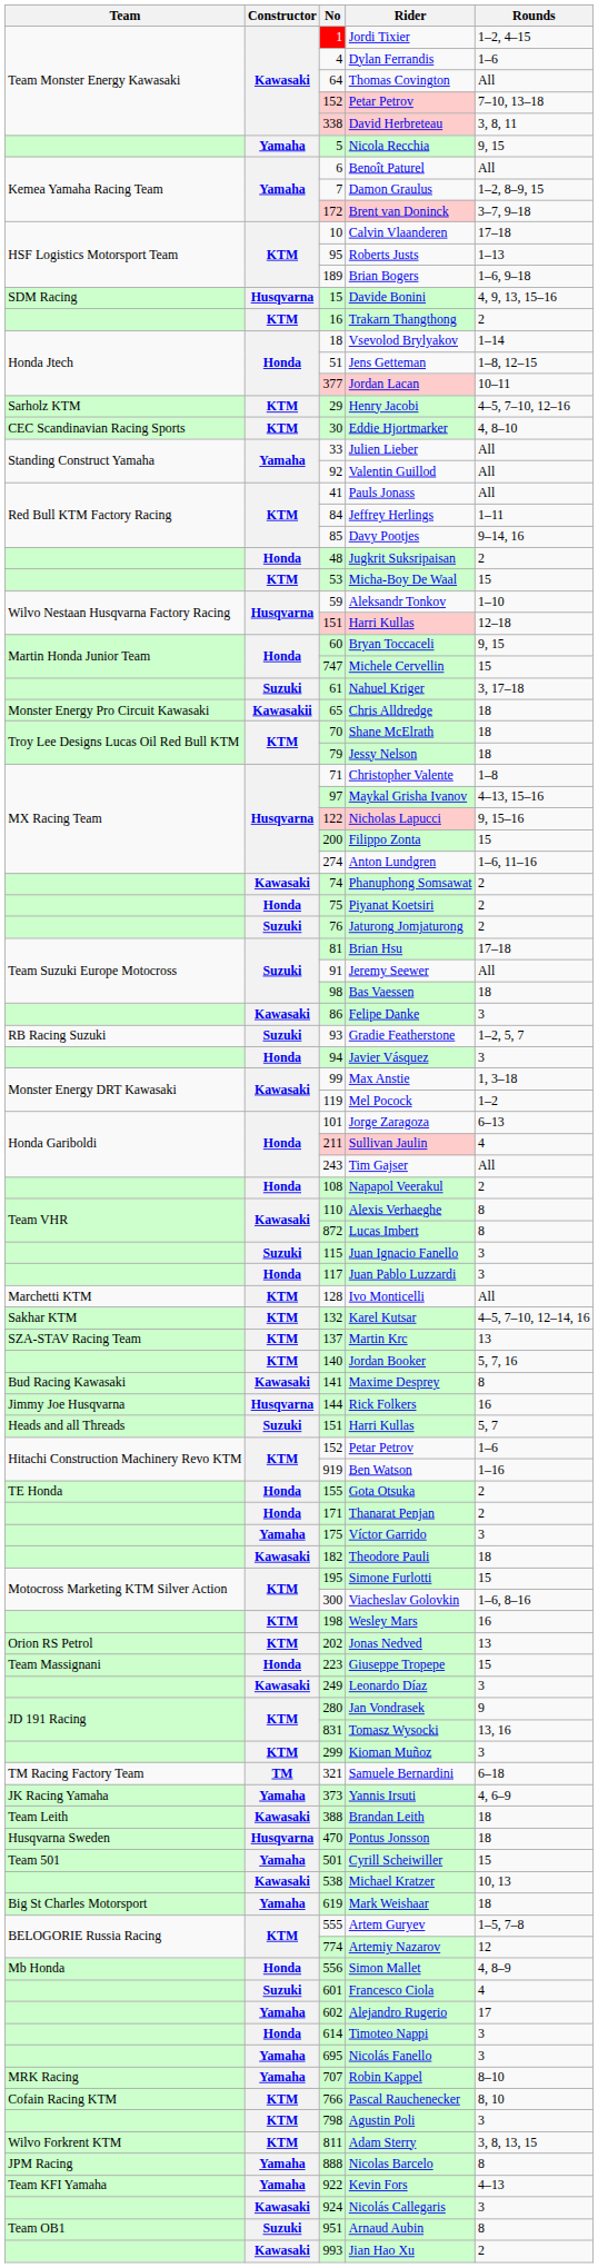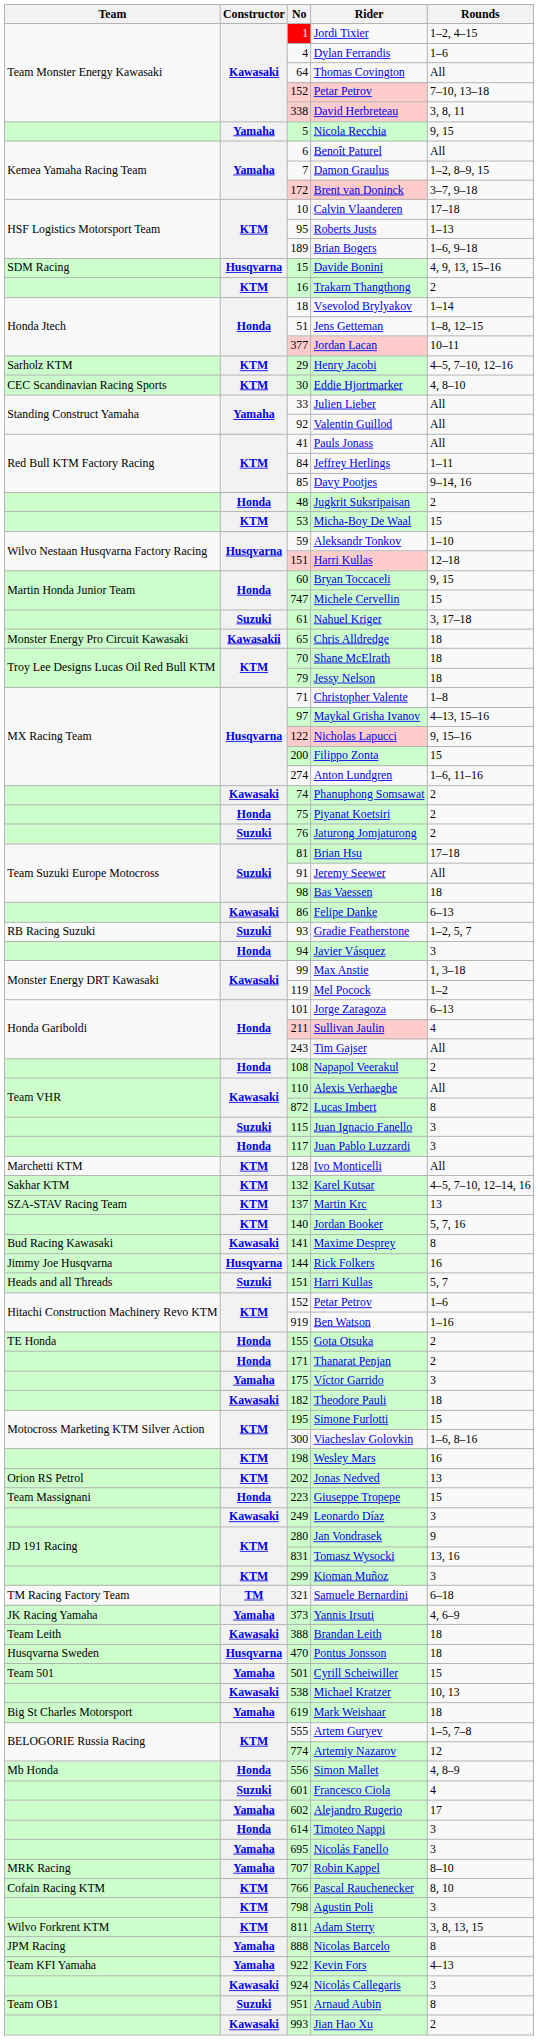Felipe Danke | Rounds: 3 -> 6–13
Alexis Verhaeghe | Rounds: 8 -> All
